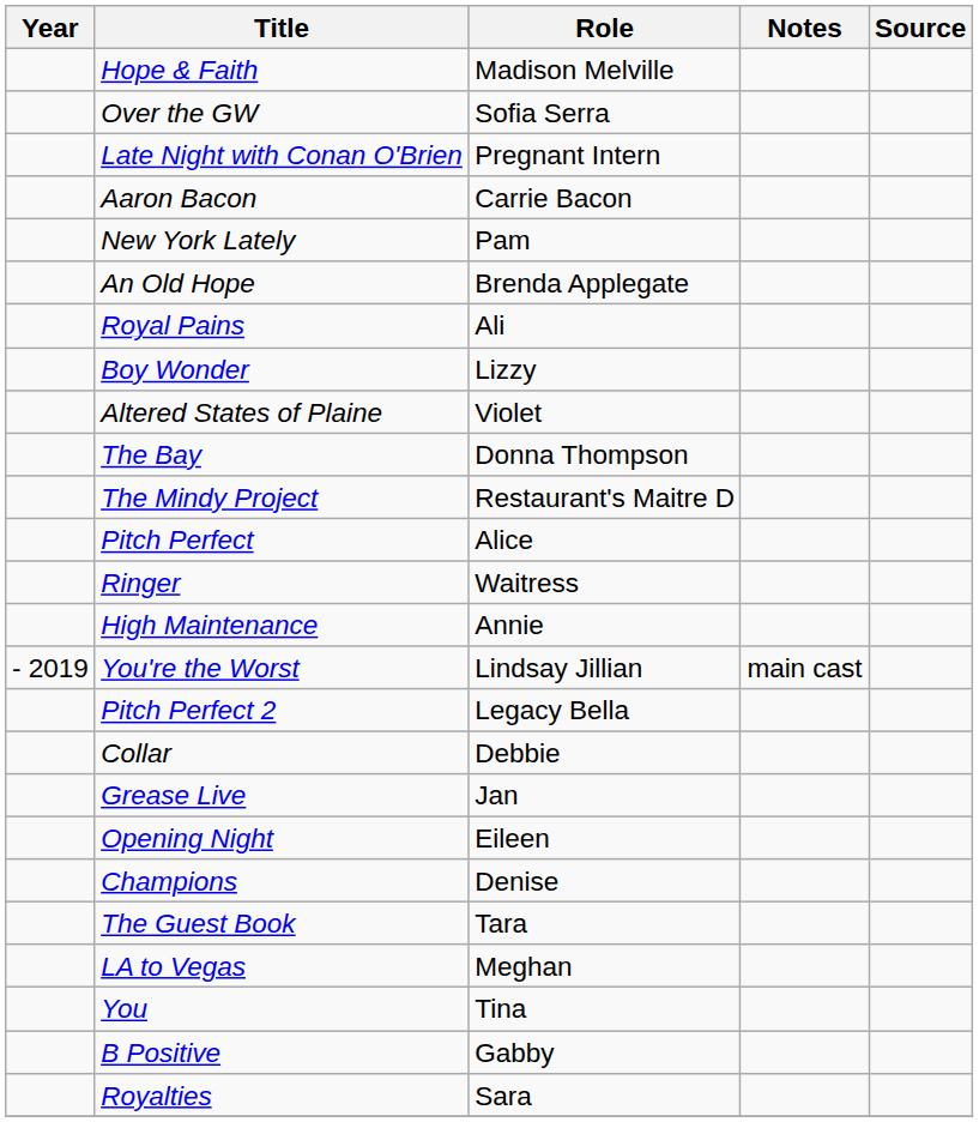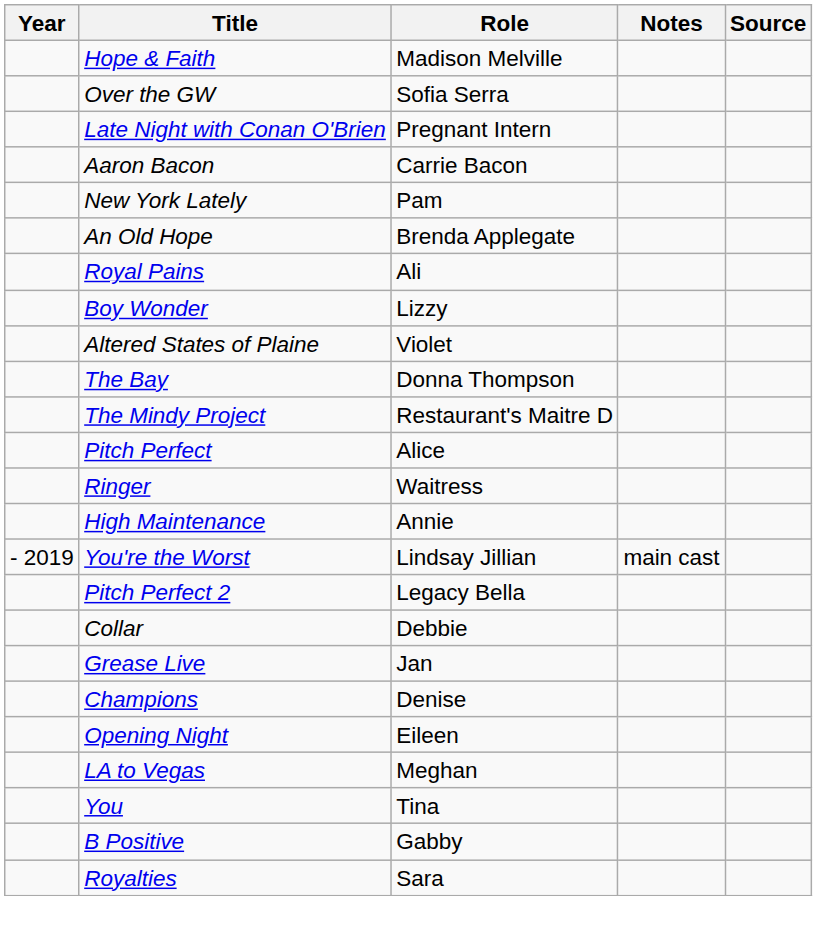rows swapped: Opening Night <-> Champions
- row: The Guest Book | Tara
